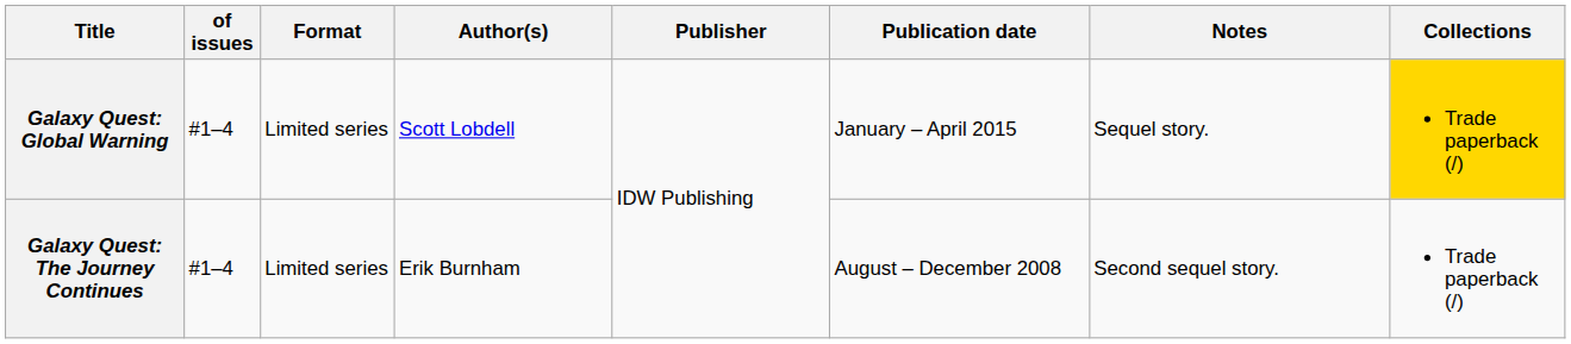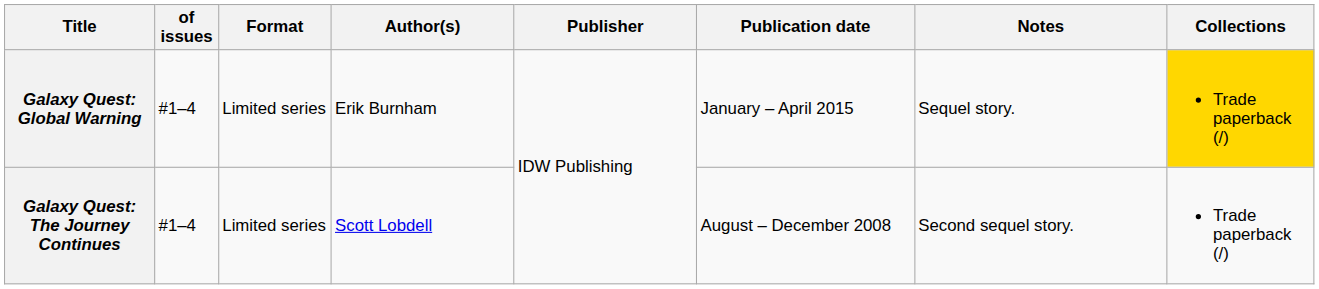Galaxy Quest: Global Warning | Author(s): Scott Lobdell -> Erik Burnham
Galaxy Quest: The Journey Continues | Author(s): Erik Burnham -> Scott Lobdell
